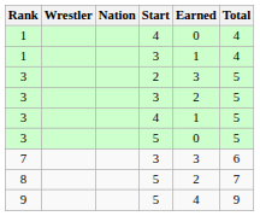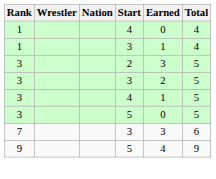- row: 8 | 5 | 2 | 7
